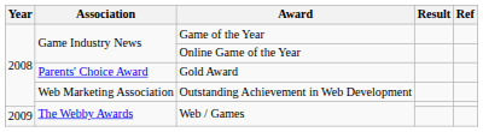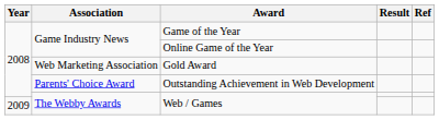Gold Award | Association: Parents' Choice Award -> Web Marketing Association
Outstanding Achievement in Web Development | Association: Web Marketing Association -> Parents' Choice Award
